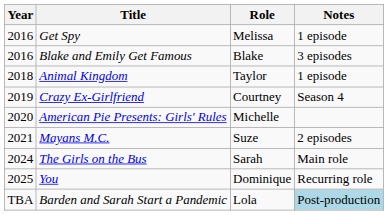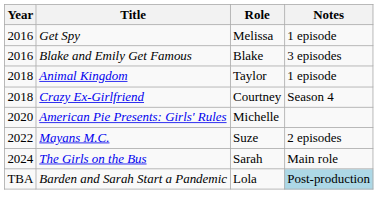Crazy Ex-Girlfriend | Year: 2019 -> 2018
Mayans M.C. | Year: 2021 -> 2022
- row: 2025 | You | Dominique | Recurring role
